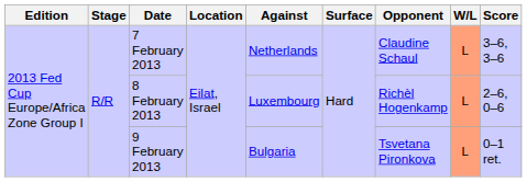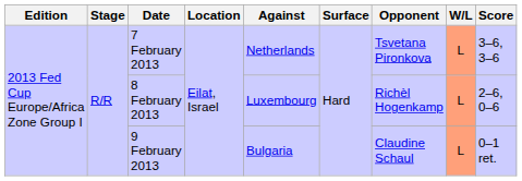7 February 2013 | Opponent: Claudine Schaul -> Tsvetana Pironkova
9 February 2013 | Opponent: Tsvetana Pironkova -> Claudine Schaul
